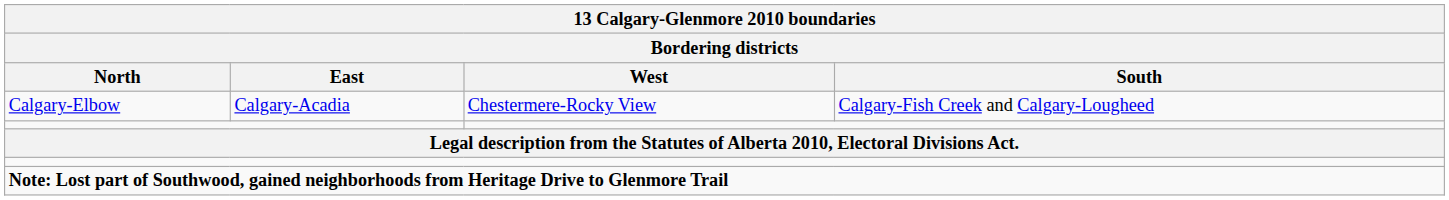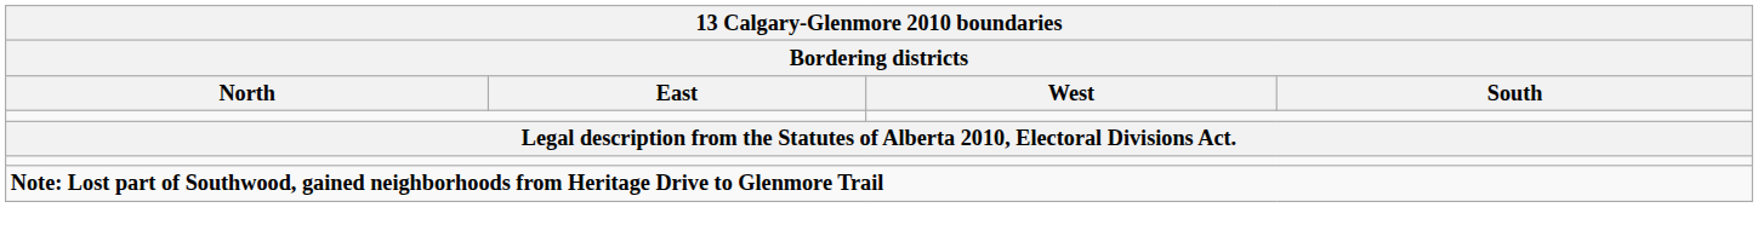- row: Calgary-Elbow | Calgary-Acadia | Chestermere-Rocky View | Calgary-Fish Creek and Calgary-Lougheed
